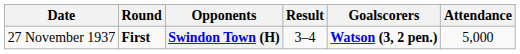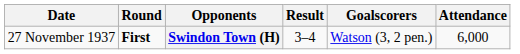Swindon Town (H) | Goalscorers: bold -> normal
Swindon Town (H) | Attendance: 5,000 -> 6,000
